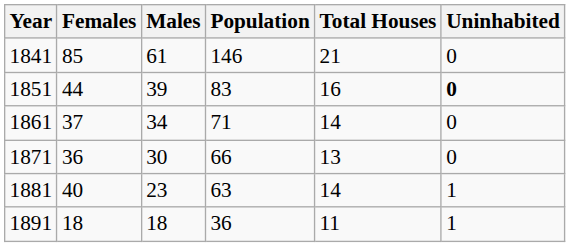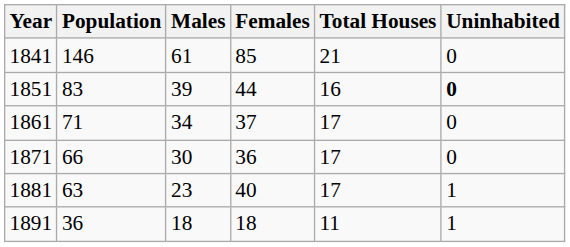columns swapped: Population <-> Females
1861 | Total Houses: 14 -> 17
1871 | Total Houses: 13 -> 17
1881 | Total Houses: 14 -> 17
